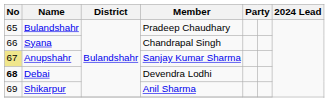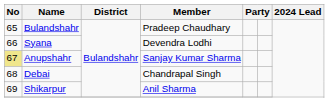Syana | Member: Chandrapal Singh -> Devendra Lodhi
Debai | No: bold -> normal
Debai | Member: Devendra Lodhi -> Chandrapal Singh
